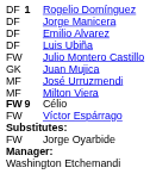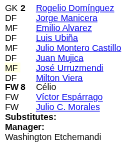Rogelio Domínguez | column 1: DF -> GK
Rogelio Domínguez | column 2: 1 -> 2
Emilio Alvarez | column 1: DF -> MF
Julio Montero Castillo | column 1: FW -> MF
Juan Mujica | column 1: GK -> DF
José Urruzmendi | column 1: no background -> lightyellow background
Milton Viera | column 1: MF -> DF
Célio | column 2: 9 -> 8
+ row: FW | Julio C. Morales
- row: FW | Jorge Oyarbide
